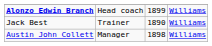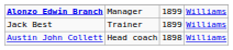Alonzo Edwin Branch | column 2: Head coach -> Manager
Jack Best | column 3: 1890 -> 1899
Austin John Collett | column 2: Manager -> Head coach
